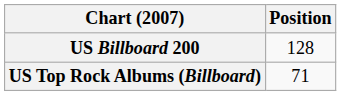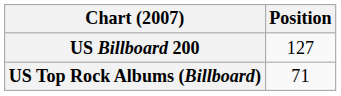US Billboard 200 | Position: 128 -> 127
